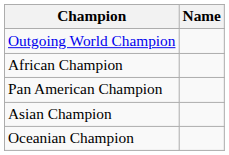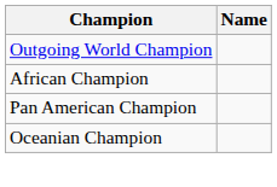- row: Asian Champion
